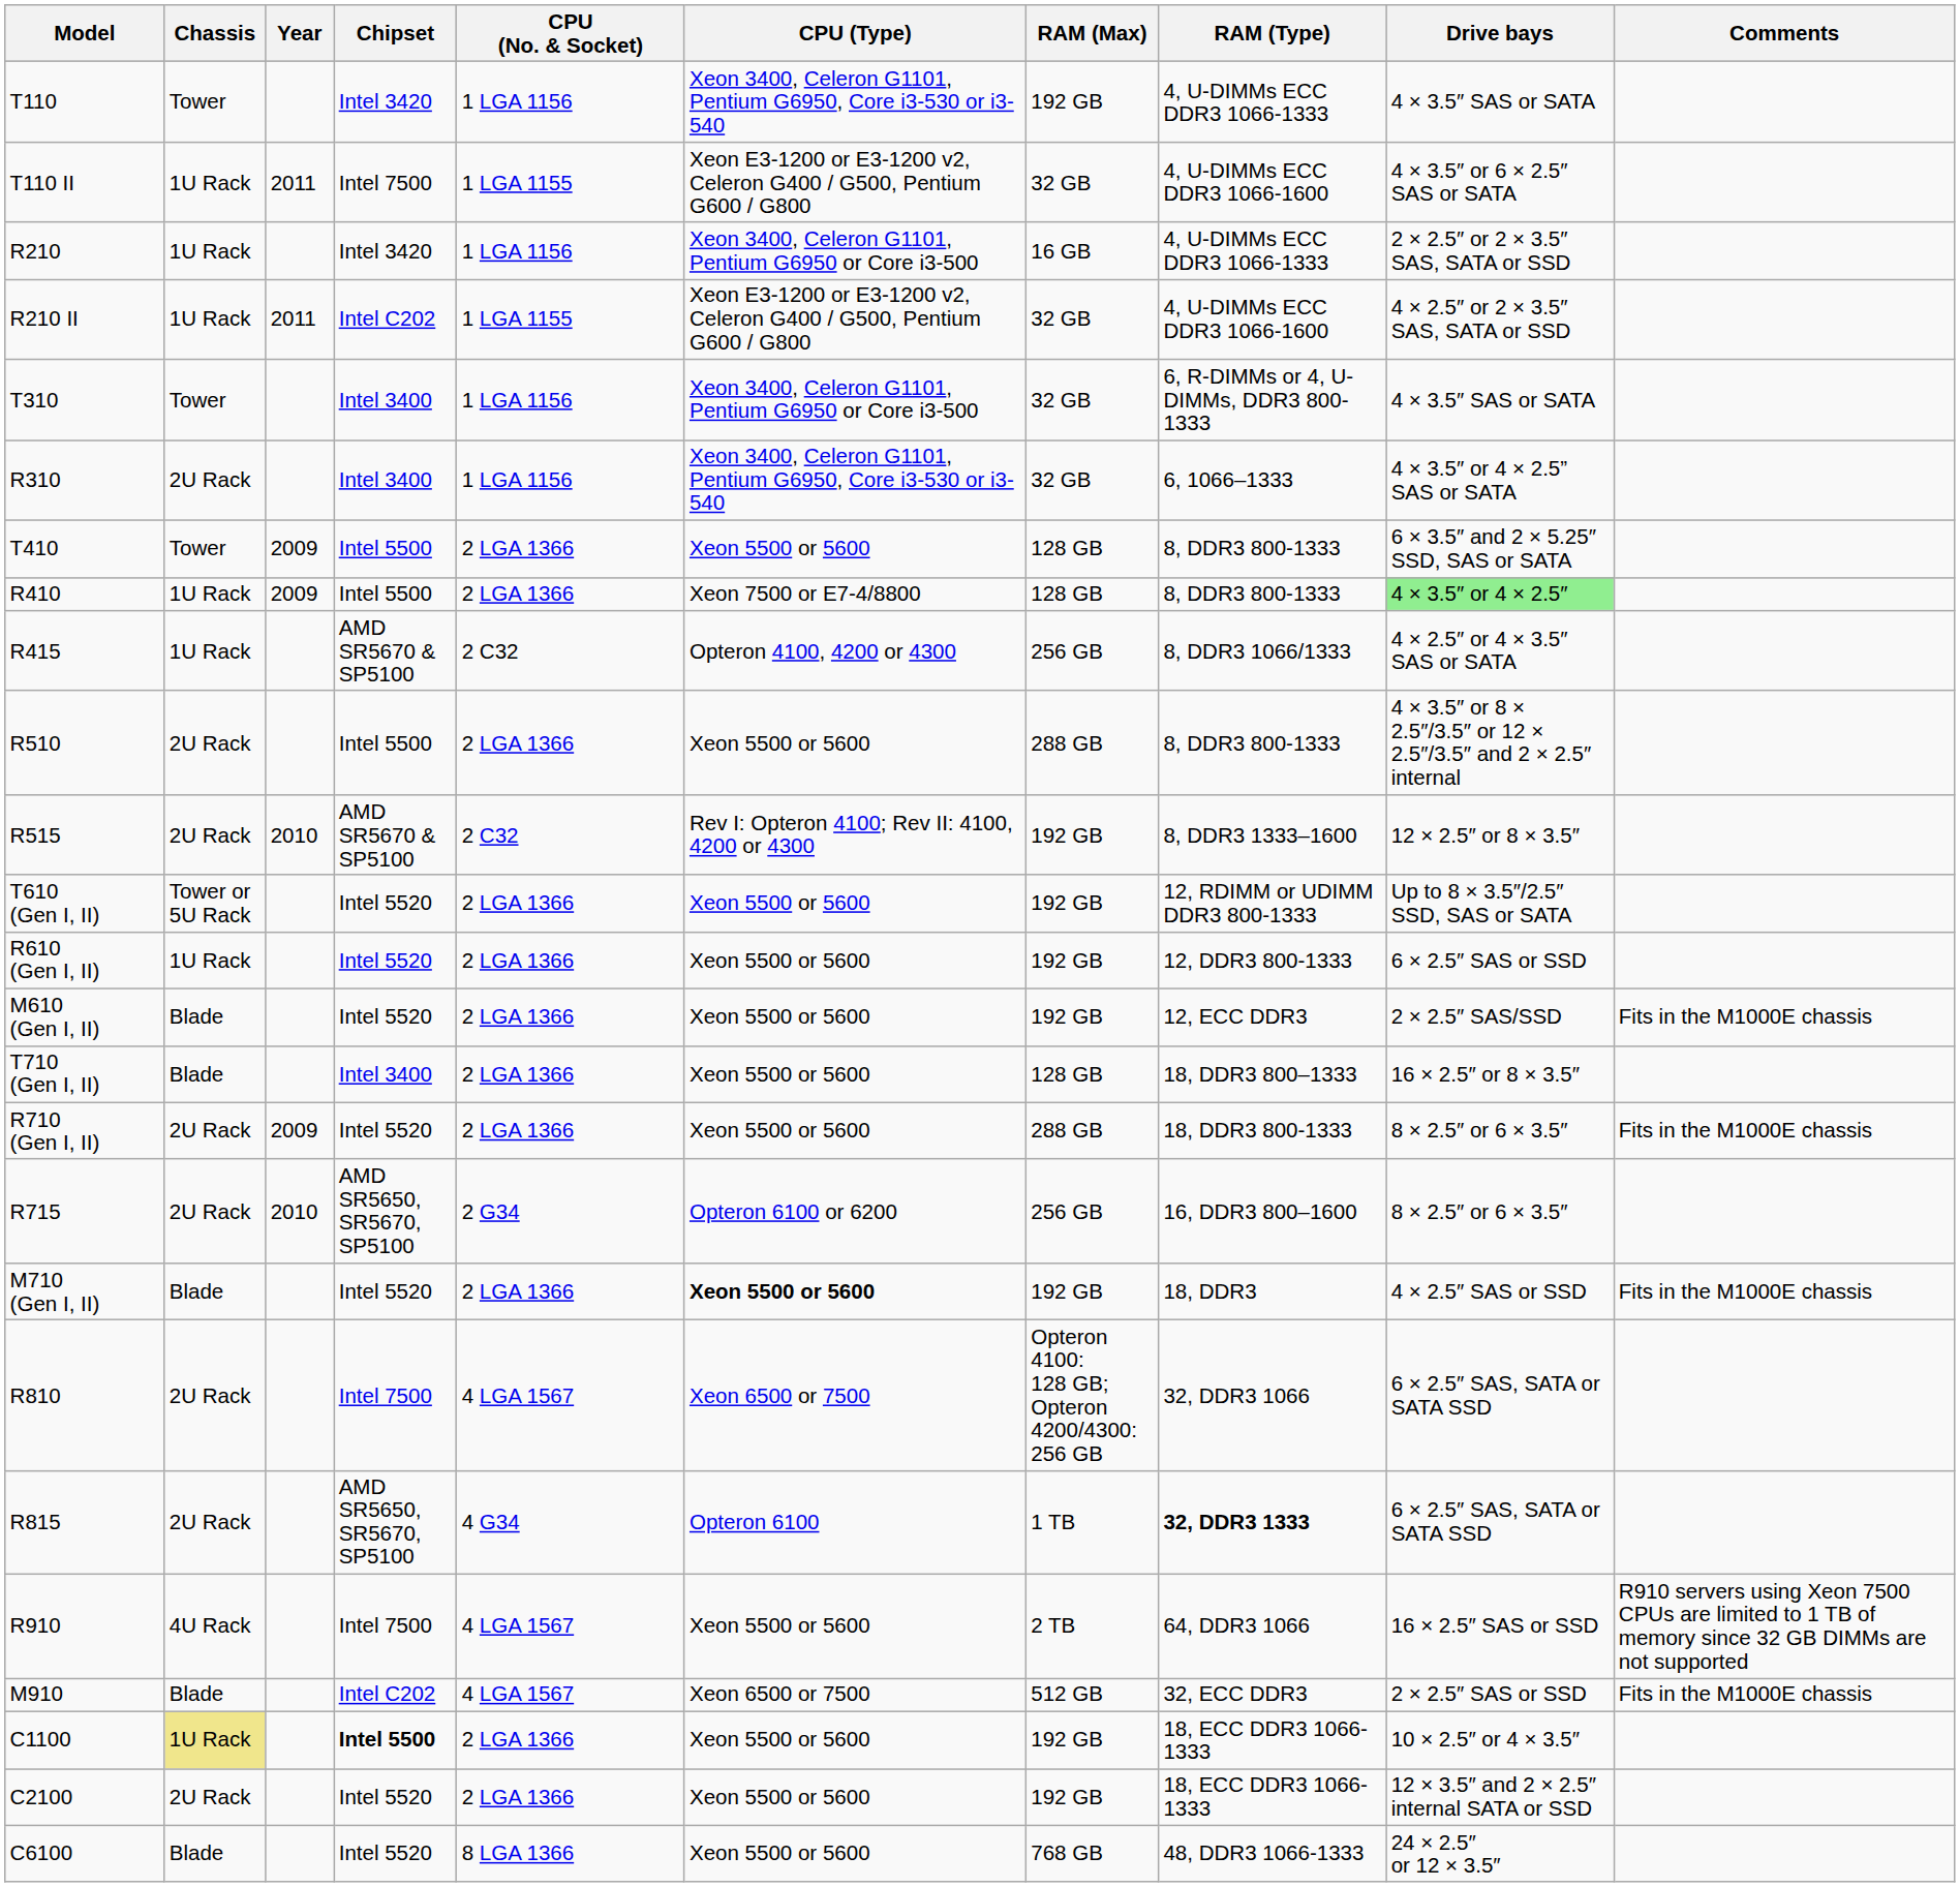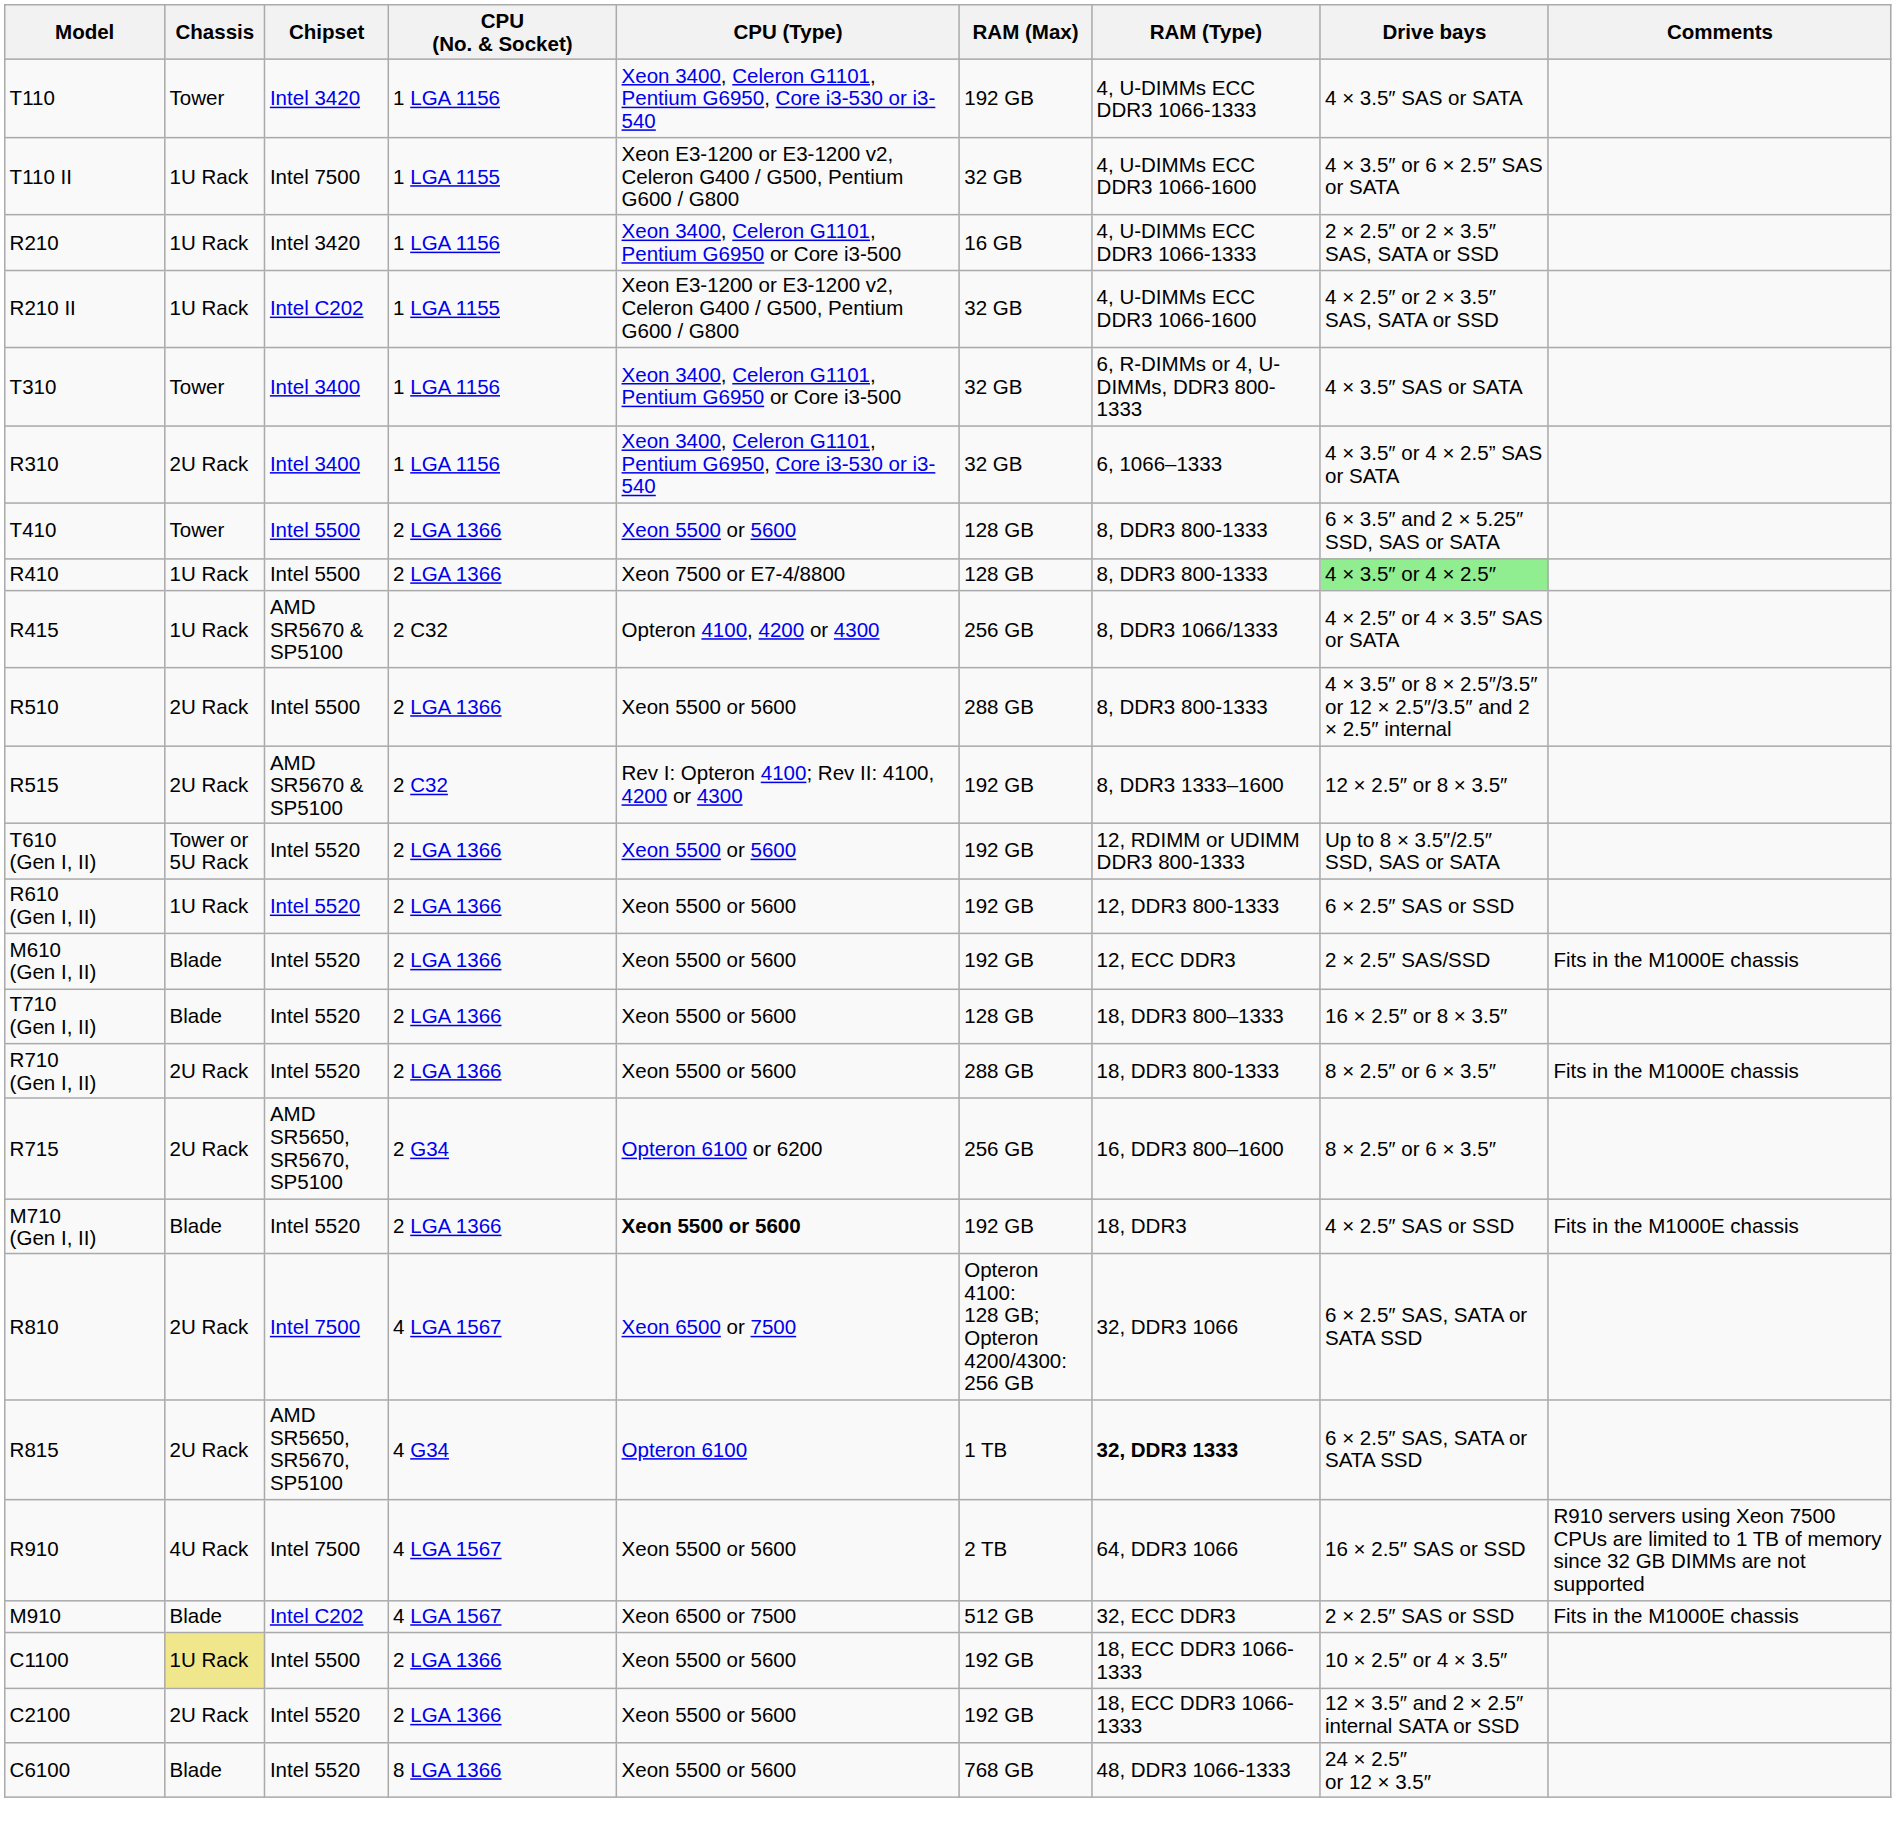- column: Year | 2011 | 2011 | 2009 | 2009 | 2010 | 2009 | 2010
T710 (Gen I, II) | Chipset: Intel 3400 -> Intel 5520
C1100 | Chipset: bold -> normal
